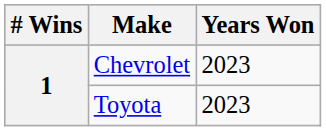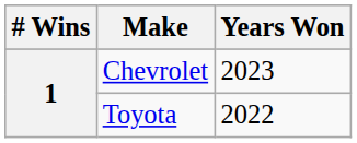Toyota | Years Won: 2023 -> 2022
